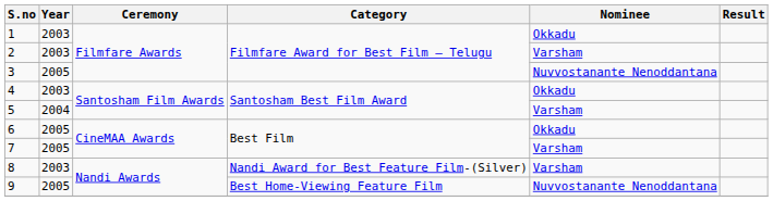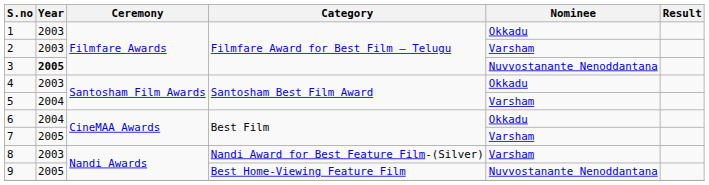3 | Year: normal -> bold
6 | Year: 2005 -> 2004
